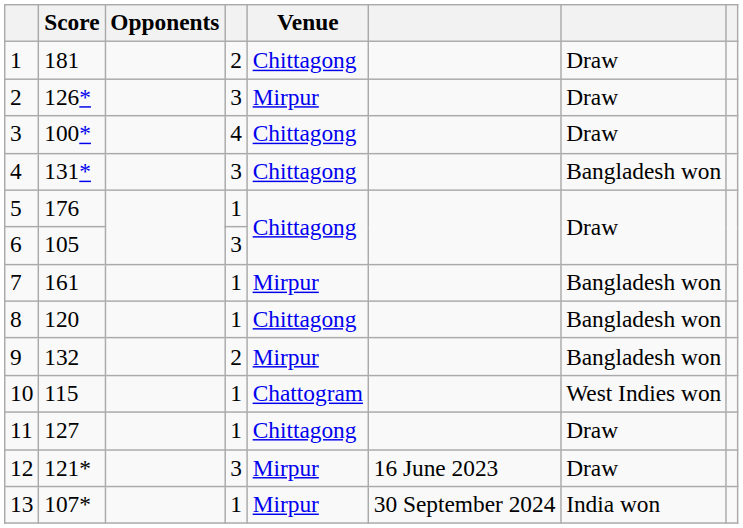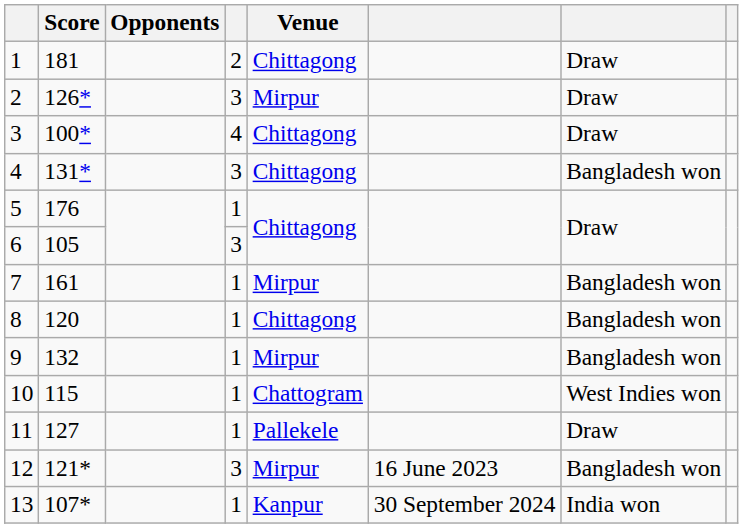9 | column 4: 2 -> 1
11 | Venue: Chittagong -> Pallekele
12 | column 7: Draw -> Bangladesh won
13 | Venue: Mirpur -> Kanpur
